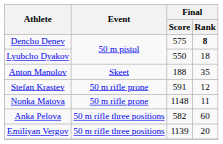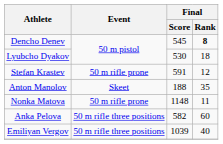Dencho Denev | Final / Score: 575 -> 545
Lyubcho Dyakov | Final / Score: 550 -> 530
rows swapped: Stefan Krastev <-> Anton Manolov
Emiliyan Vergov | Final / Score: 1139 -> 1039
Emiliyan Vergov | Final / Rank: 20 -> 40
